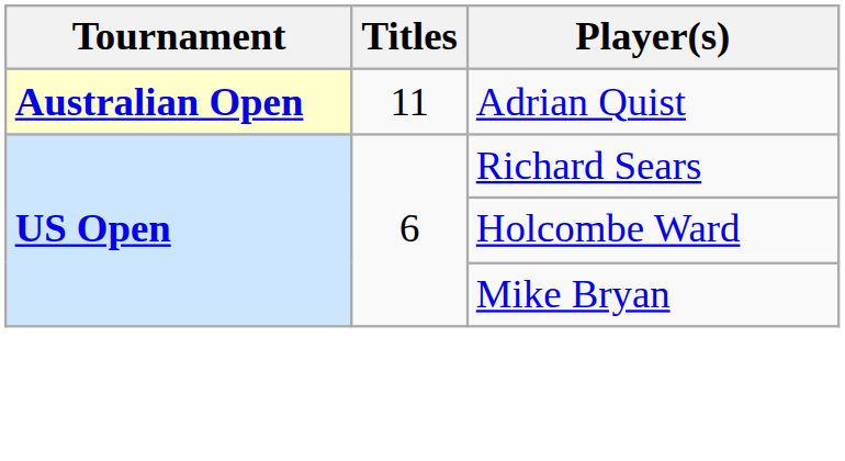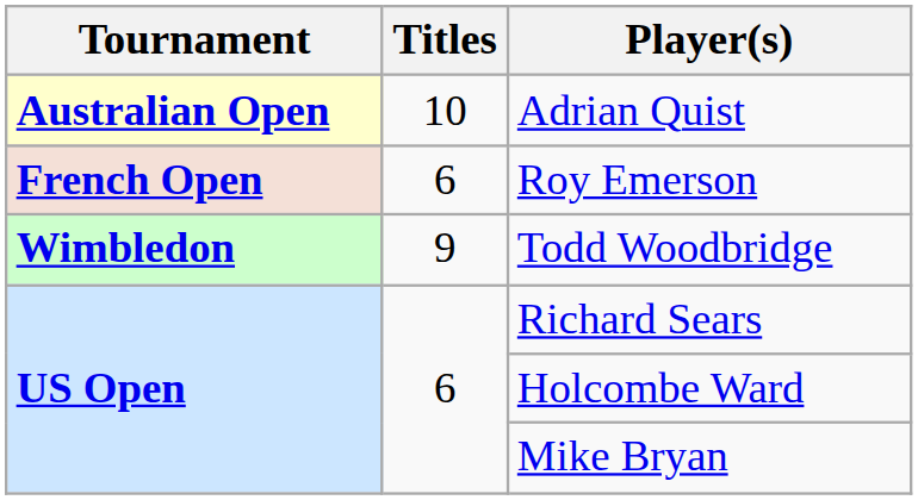Adrian Quist | Titles: 11 -> 10
+ row: French Open | 6 | Roy Emerson
+ row: Wimbledon | 9 | Todd Woodbridge
